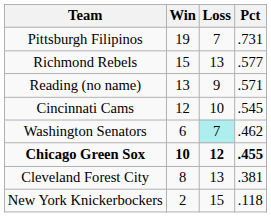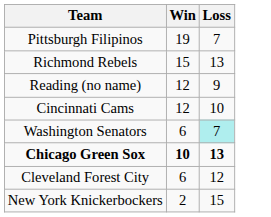- column: Pct | .731 | .577 | .571 | .545 | .462 | .455 | .381 | .118
Reading (no name) | Win: 13 -> 12
Chicago Green Sox | Loss: 12 -> 13
Cleveland Forest City | Win: 8 -> 6
Cleveland Forest City | Loss: 13 -> 12
